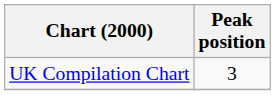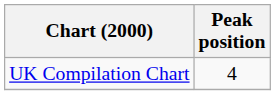UK Compilation Chart | Peak position: 3 -> 4
